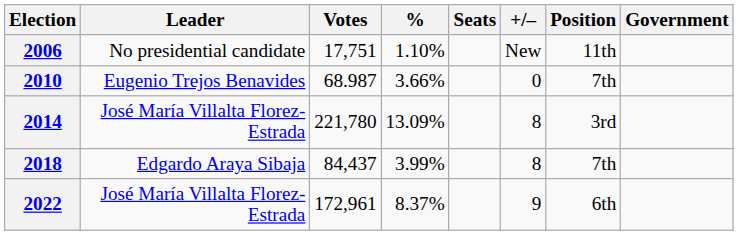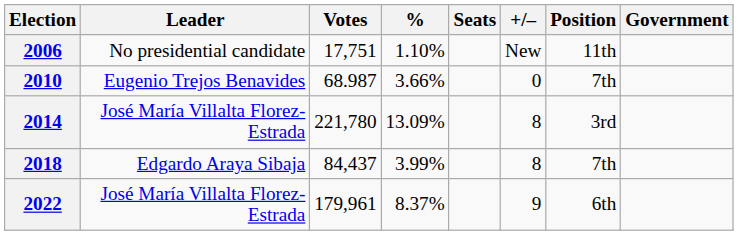2022 | Votes: 172,961 -> 179,961
